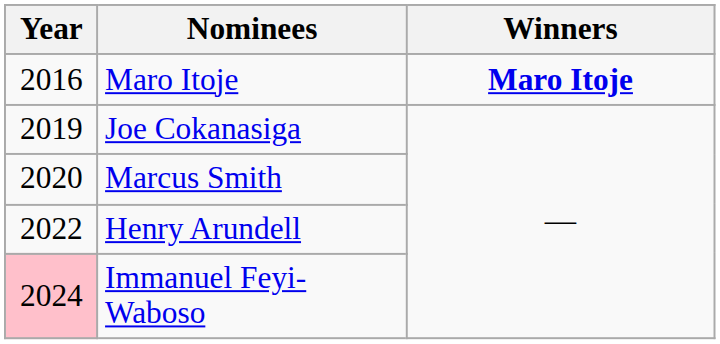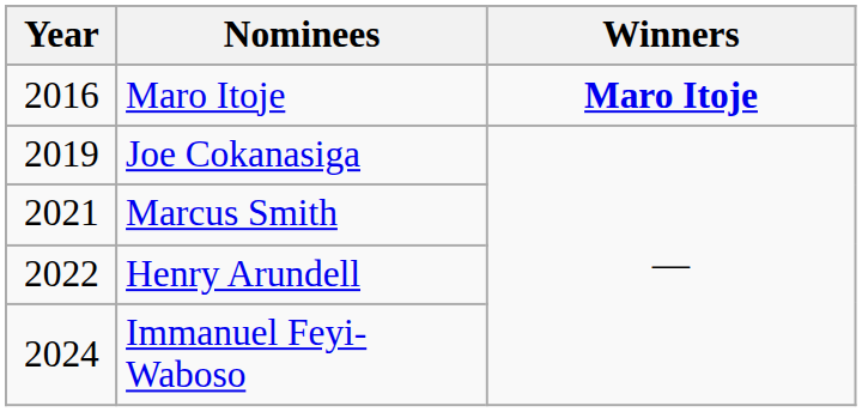Marcus Smith | Year: 2020 -> 2021
Immanuel Feyi-Waboso | Year: pink background -> no background
